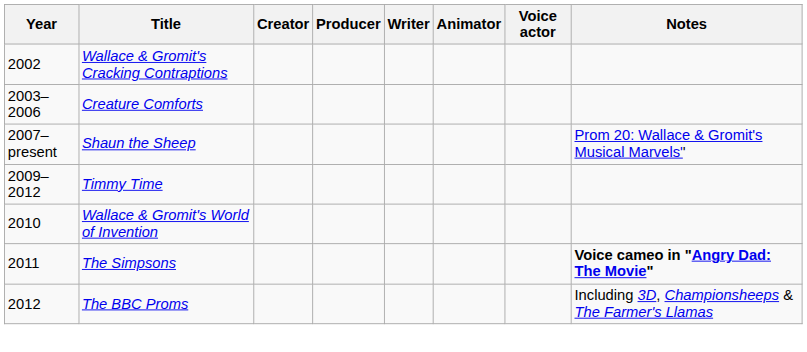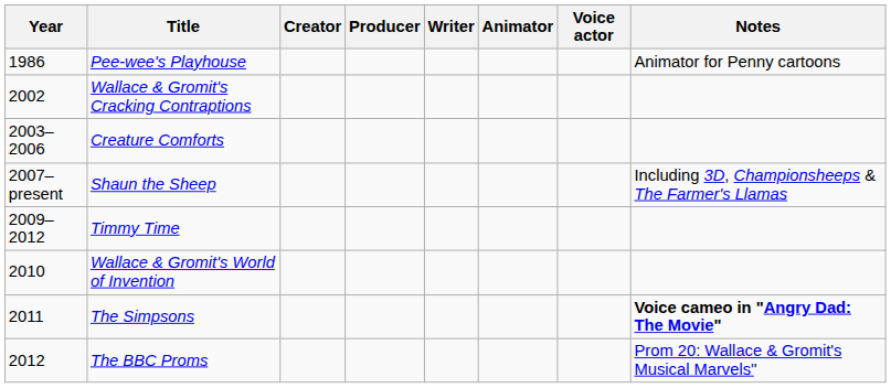+ row: 1986 | Pee-wee's Playhouse | Animator for Penny cartoons
Shaun the Sheep | Notes: Prom 20: Wallace & Gromit's Musical Marvels'' -> Including 3D, Championsheeps & The Farmer's Llamas
The BBC Proms | Notes: Including 3D, Championsheeps & The Farmer's Llamas -> Prom 20: Wallace & Gromit's Musical Marvels''
